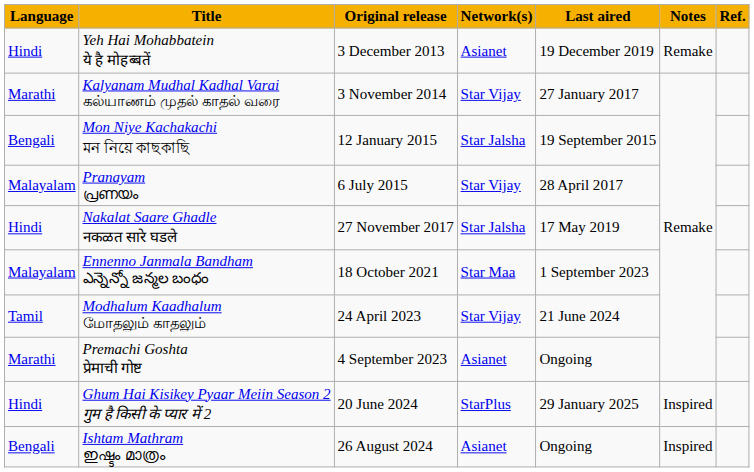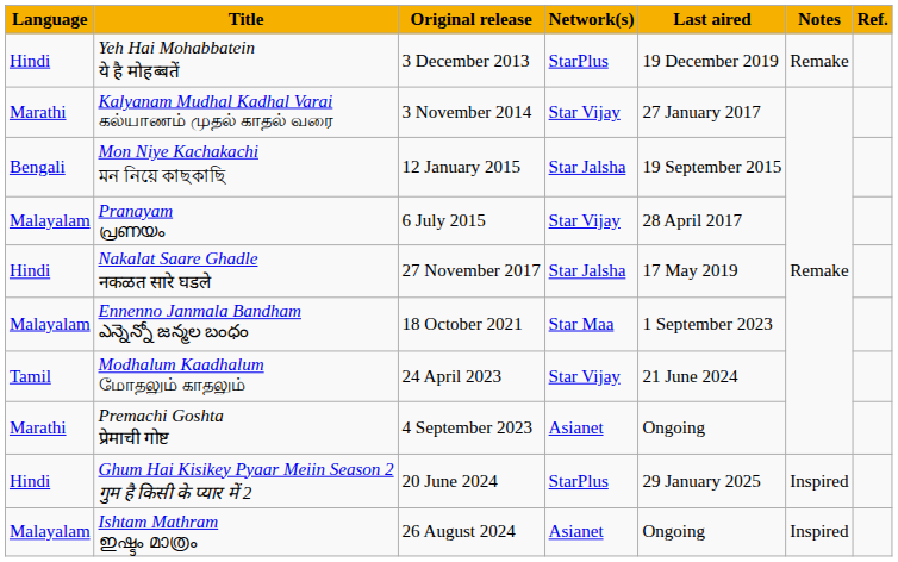Yeh Hai Mohabbatein ये है मोहब्बतें | Network(s): Asianet -> StarPlus
Ishtam Mathram ഇഷ്ടം മാത്രം | Language: Bengali -> Malayalam
